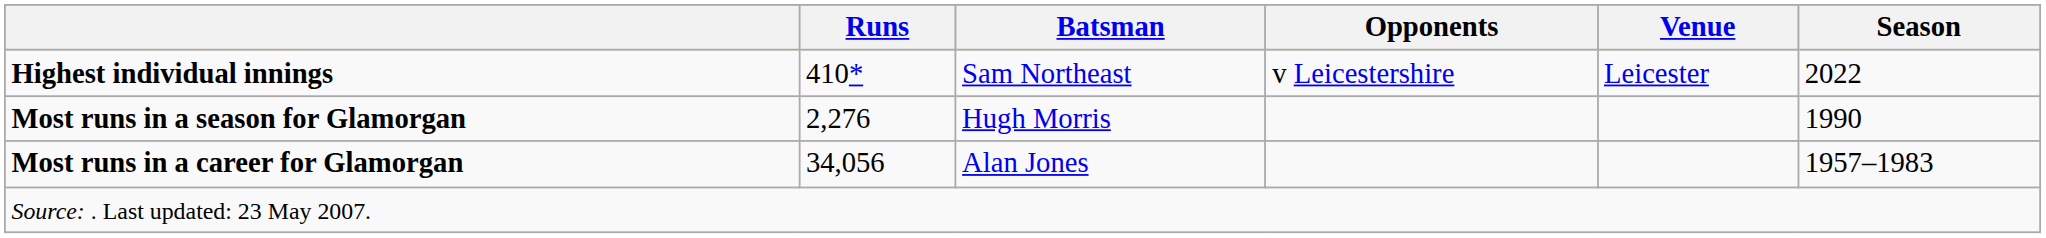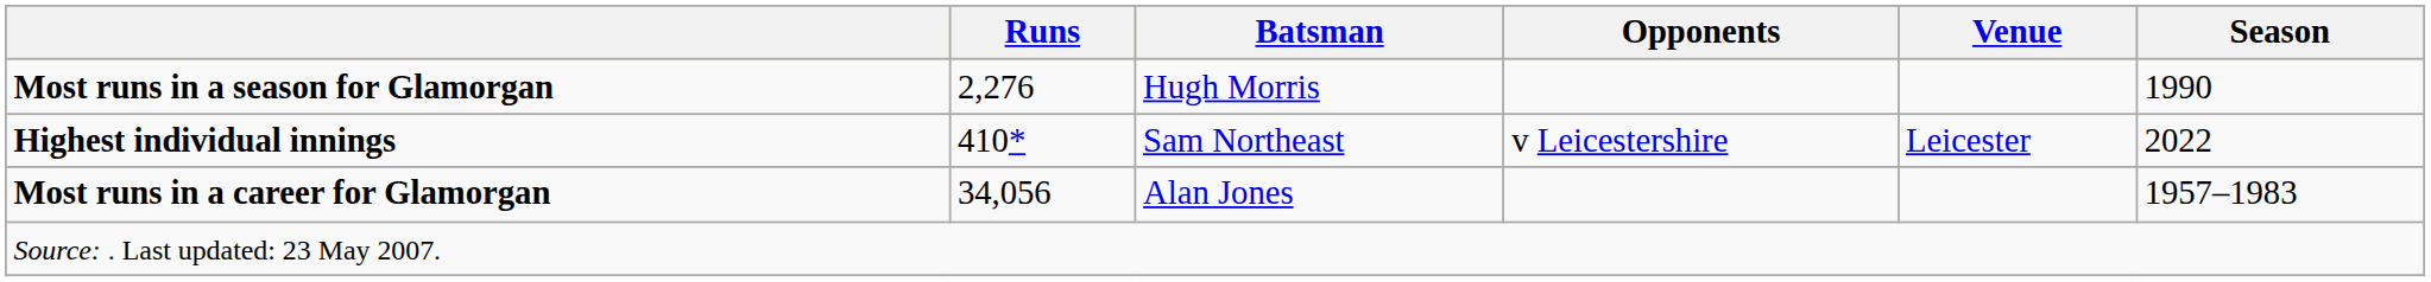rows swapped: Highest individual innings <-> Most runs in a season for Glamorgan
